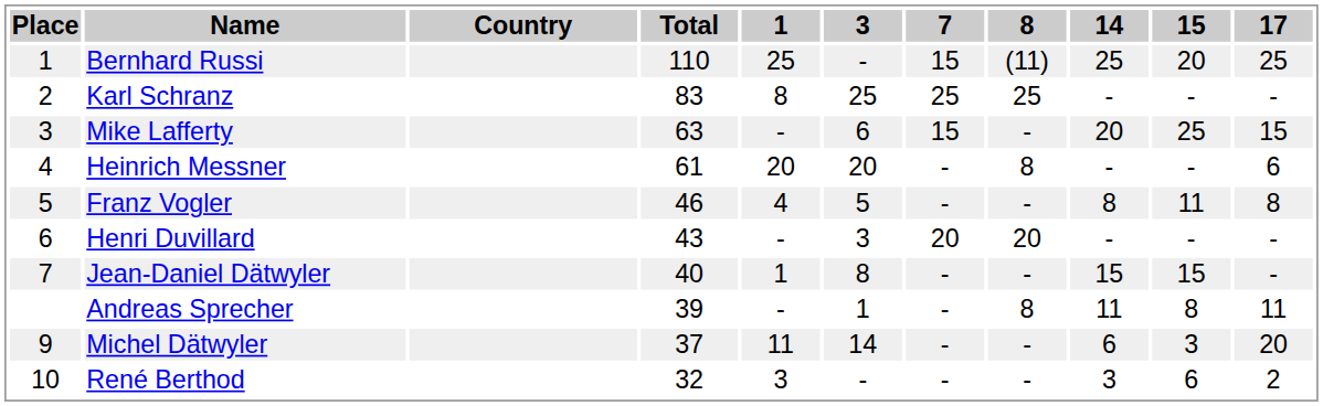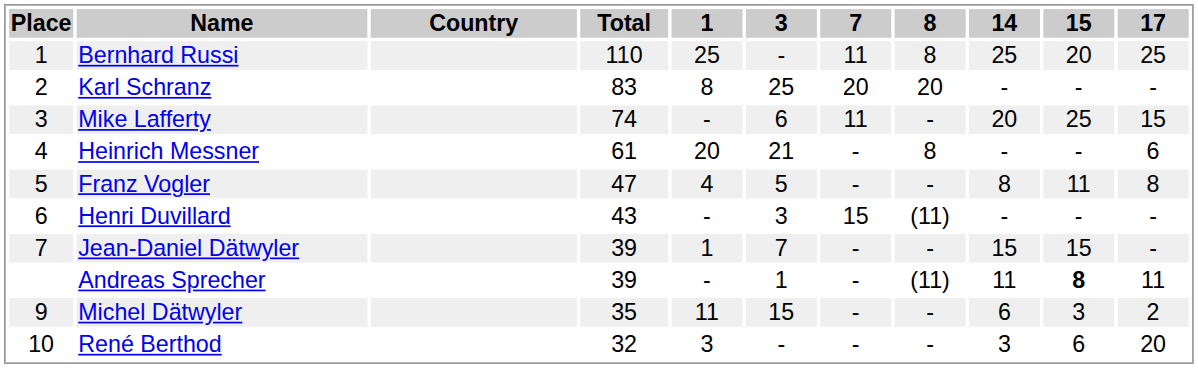Bernhard Russi | 7: 15 -> 11
Bernhard Russi | 8: (11) -> 8
Karl Schranz | 7: 25 -> 20
Karl Schranz | 8: 25 -> 20
Mike Lafferty | Total: 63 -> 74
Mike Lafferty | 7: 15 -> 11
Heinrich Messner | 3: 20 -> 21
Franz Vogler | Total: 46 -> 47
Henri Duvillard | 7: 20 -> 15
Henri Duvillard | 8: 20 -> (11)
Jean-Daniel Dätwyler | Total: 40 -> 39
Jean-Daniel Dätwyler | 3: 8 -> 7
Andreas Sprecher | 8: 8 -> (11)
Andreas Sprecher | 15: normal -> bold
Michel Dätwyler | Total: 37 -> 35
Michel Dätwyler | 3: 14 -> 15
Michel Dätwyler | 17: 20 -> 2
René Berthod | 17: 2 -> 20
